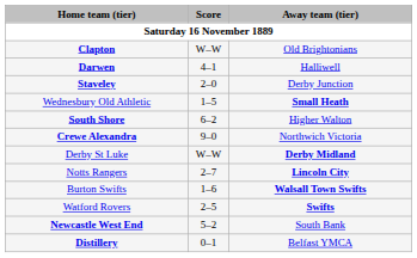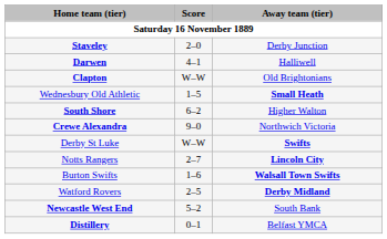rows swapped: Clapton <-> Staveley
Derby St Luke | Away team (tier): Derby Midland -> Swifts
Watford Rovers | Away team (tier): Swifts -> Derby Midland
